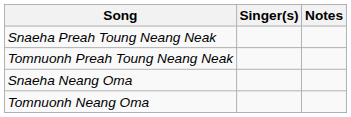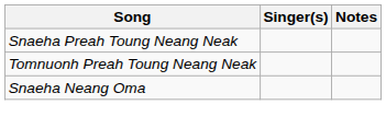- row: Tomnuonh Neang Oma
